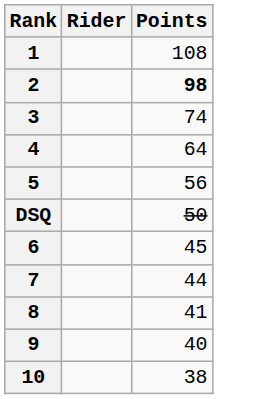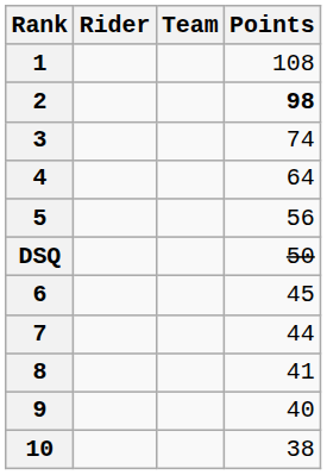+ column: Team
